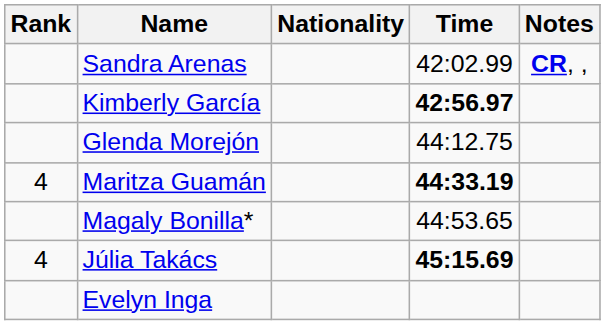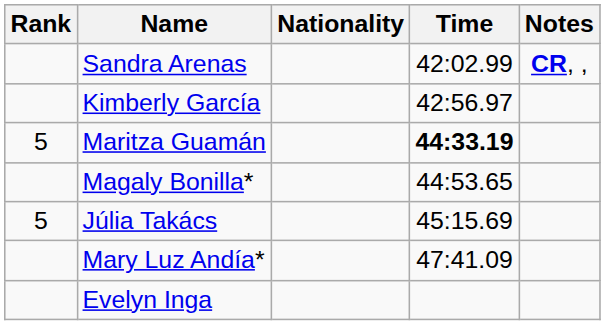Kimberly García | Time: bold -> normal
- row: Glenda Morejón | 44:12.75
Maritza Guamán | Rank: 4 -> 5
Júlia Takács | Rank: 4 -> 5
Júlia Takács | Time: bold -> normal
+ row: Mary Luz Andía* | 47:41.09
